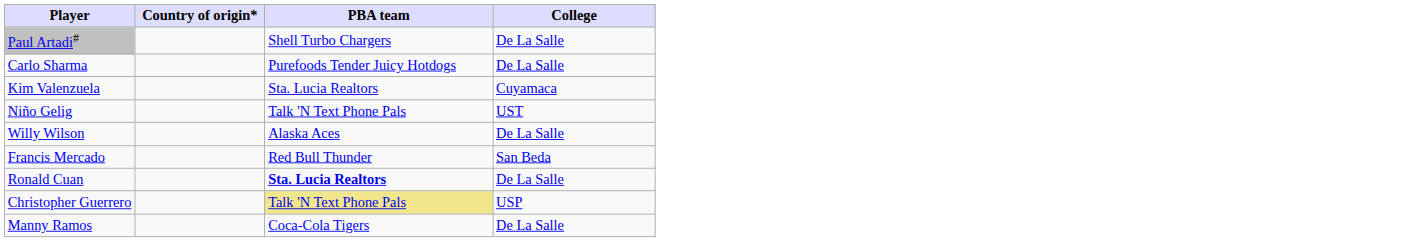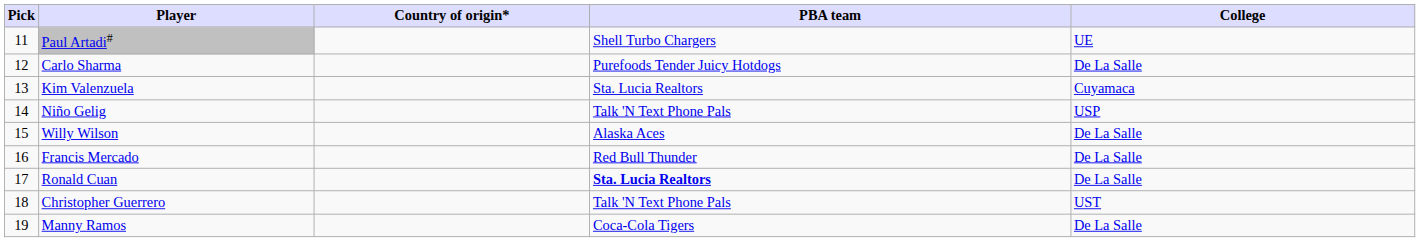+ column: Pick | 11 | 12 | 13 | 14 | 15 | 16 | 17 | 18 | 19
Paul Artadi# | College: De La Salle -> UE
Niño Gelig | College: UST -> USP
Francis Mercado | College: San Beda -> De La Salle
Christopher Guerrero | PBA team: khaki background -> no background
Christopher Guerrero | College: USP -> UST
